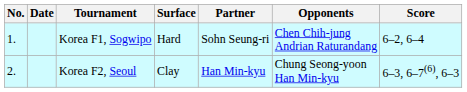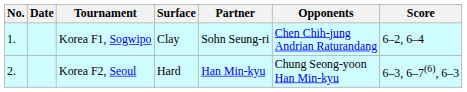Korea F1, Sogwipo | Surface: Hard -> Clay
Korea F2, Seoul | Surface: Clay -> Hard
